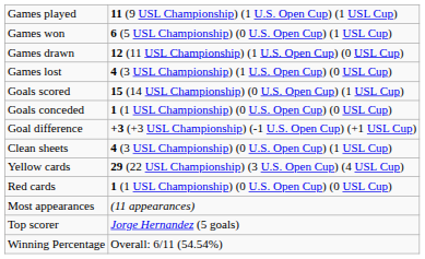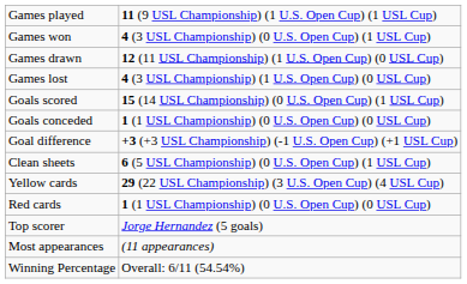Games won | column 2: 6 (5 USL Championship) (0 U.S. Open Cup) (1 USL Cup) -> 4 (3 USL Championship) (0 U.S. Open Cup) (1 USL Cup)
Clean sheets | column 2: 4 (3 USL Championship) (0 U.S. Open Cup) (1 USL Cup) -> 6 (5 USL Championship) (0 U.S. Open Cup) (1 USL Cup)
rows swapped: Most appearances <-> Top scorer
